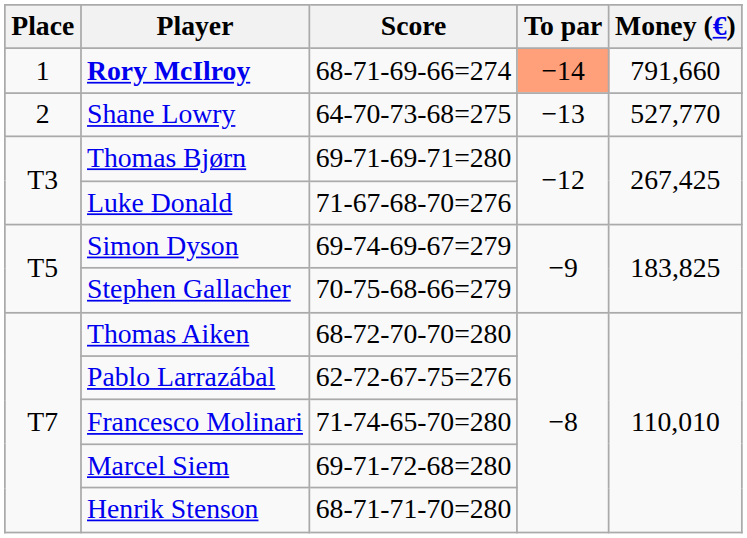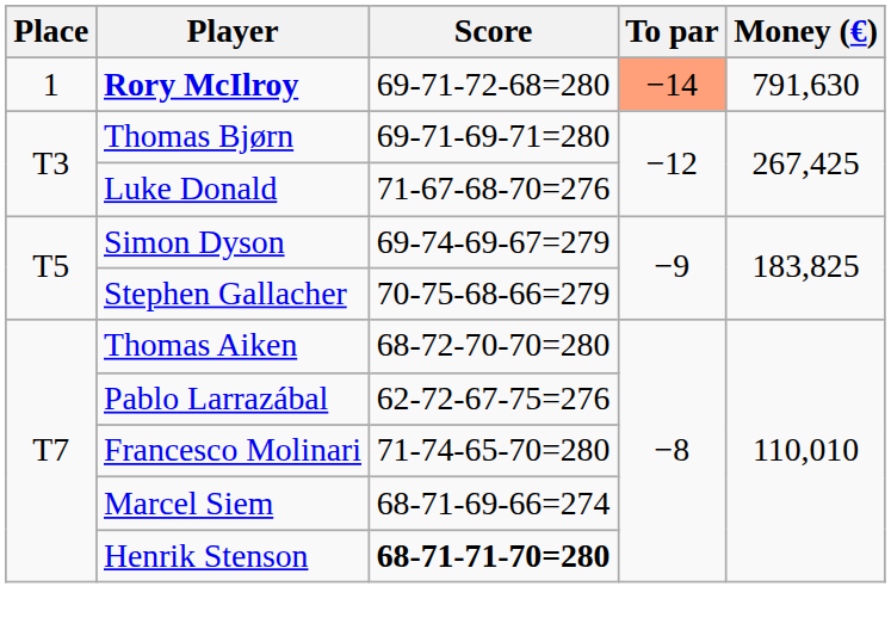Rory McIlroy | Score: 68-71-69-66=274 -> 69-71-72-68=280
Rory McIlroy | Money (€): 791,660 -> 791,630
- row: 2 | Shane Lowry | 64-70-73-68=275 | −13 | 527,770
Marcel Siem | Score: 69-71-72-68=280 -> 68-71-69-66=274
Henrik Stenson | Score: normal -> bold
